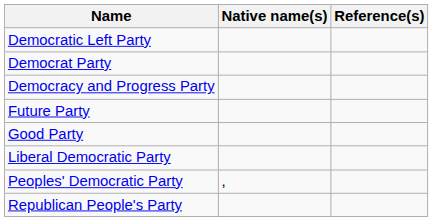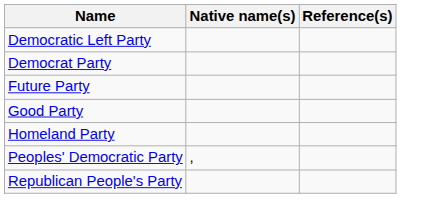- row: Democracy and Progress Party
+ row: Homeland Party
- row: Liberal Democratic Party
